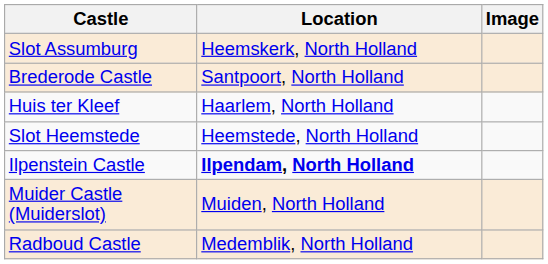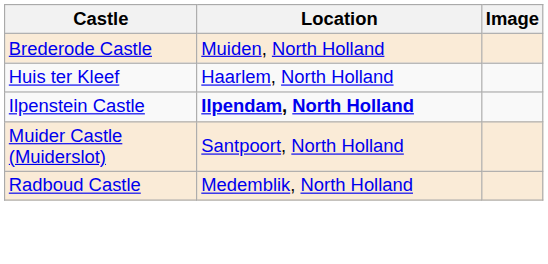- row: Slot Assumburg | Heemskerk, North Holland
Brederode Castle | Location: Santpoort, North Holland -> Muiden, North Holland
- row: Slot Heemstede | Heemstede, North Holland
Muider Castle (Muiderslot) | Location: Muiden, North Holland -> Santpoort, North Holland
